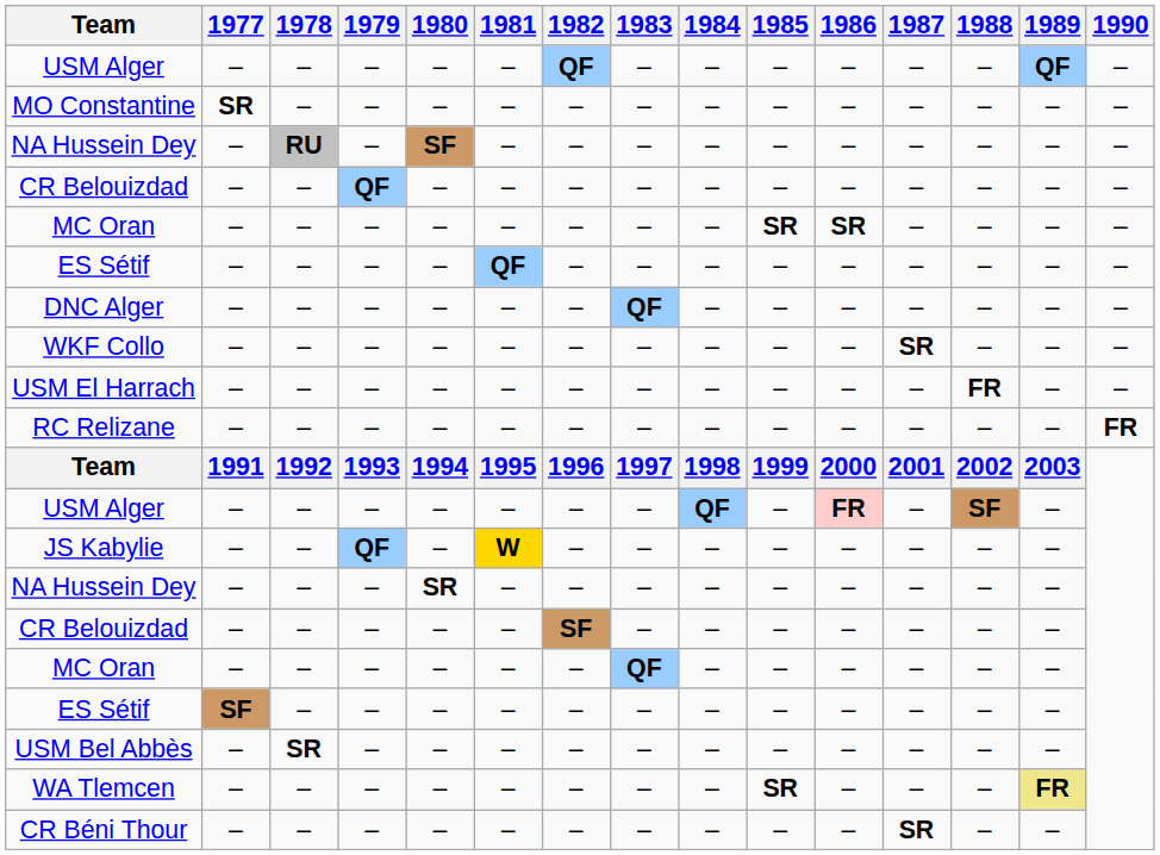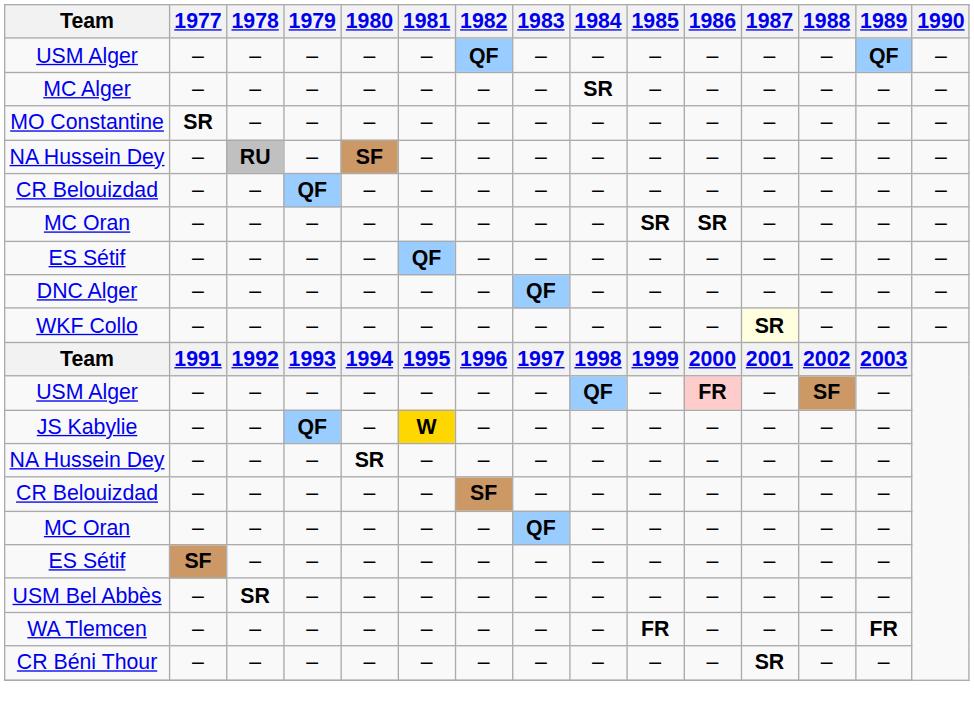+ row: MC Alger | – | – | – | – | – | – | – | SR | – | – | – | – | – | –
WKF Collo | 1987: no background -> lightyellow background
- row: USM El Harrach | – | – | – | – | – | – | – | – | – | – | – | FR | – | –
- row: RC Relizane | – | – | – | – | – | – | – | – | – | – | – | – | – | FR
WA Tlemcen | 1985: SR -> FR
WA Tlemcen | 1989: khaki background -> no background
